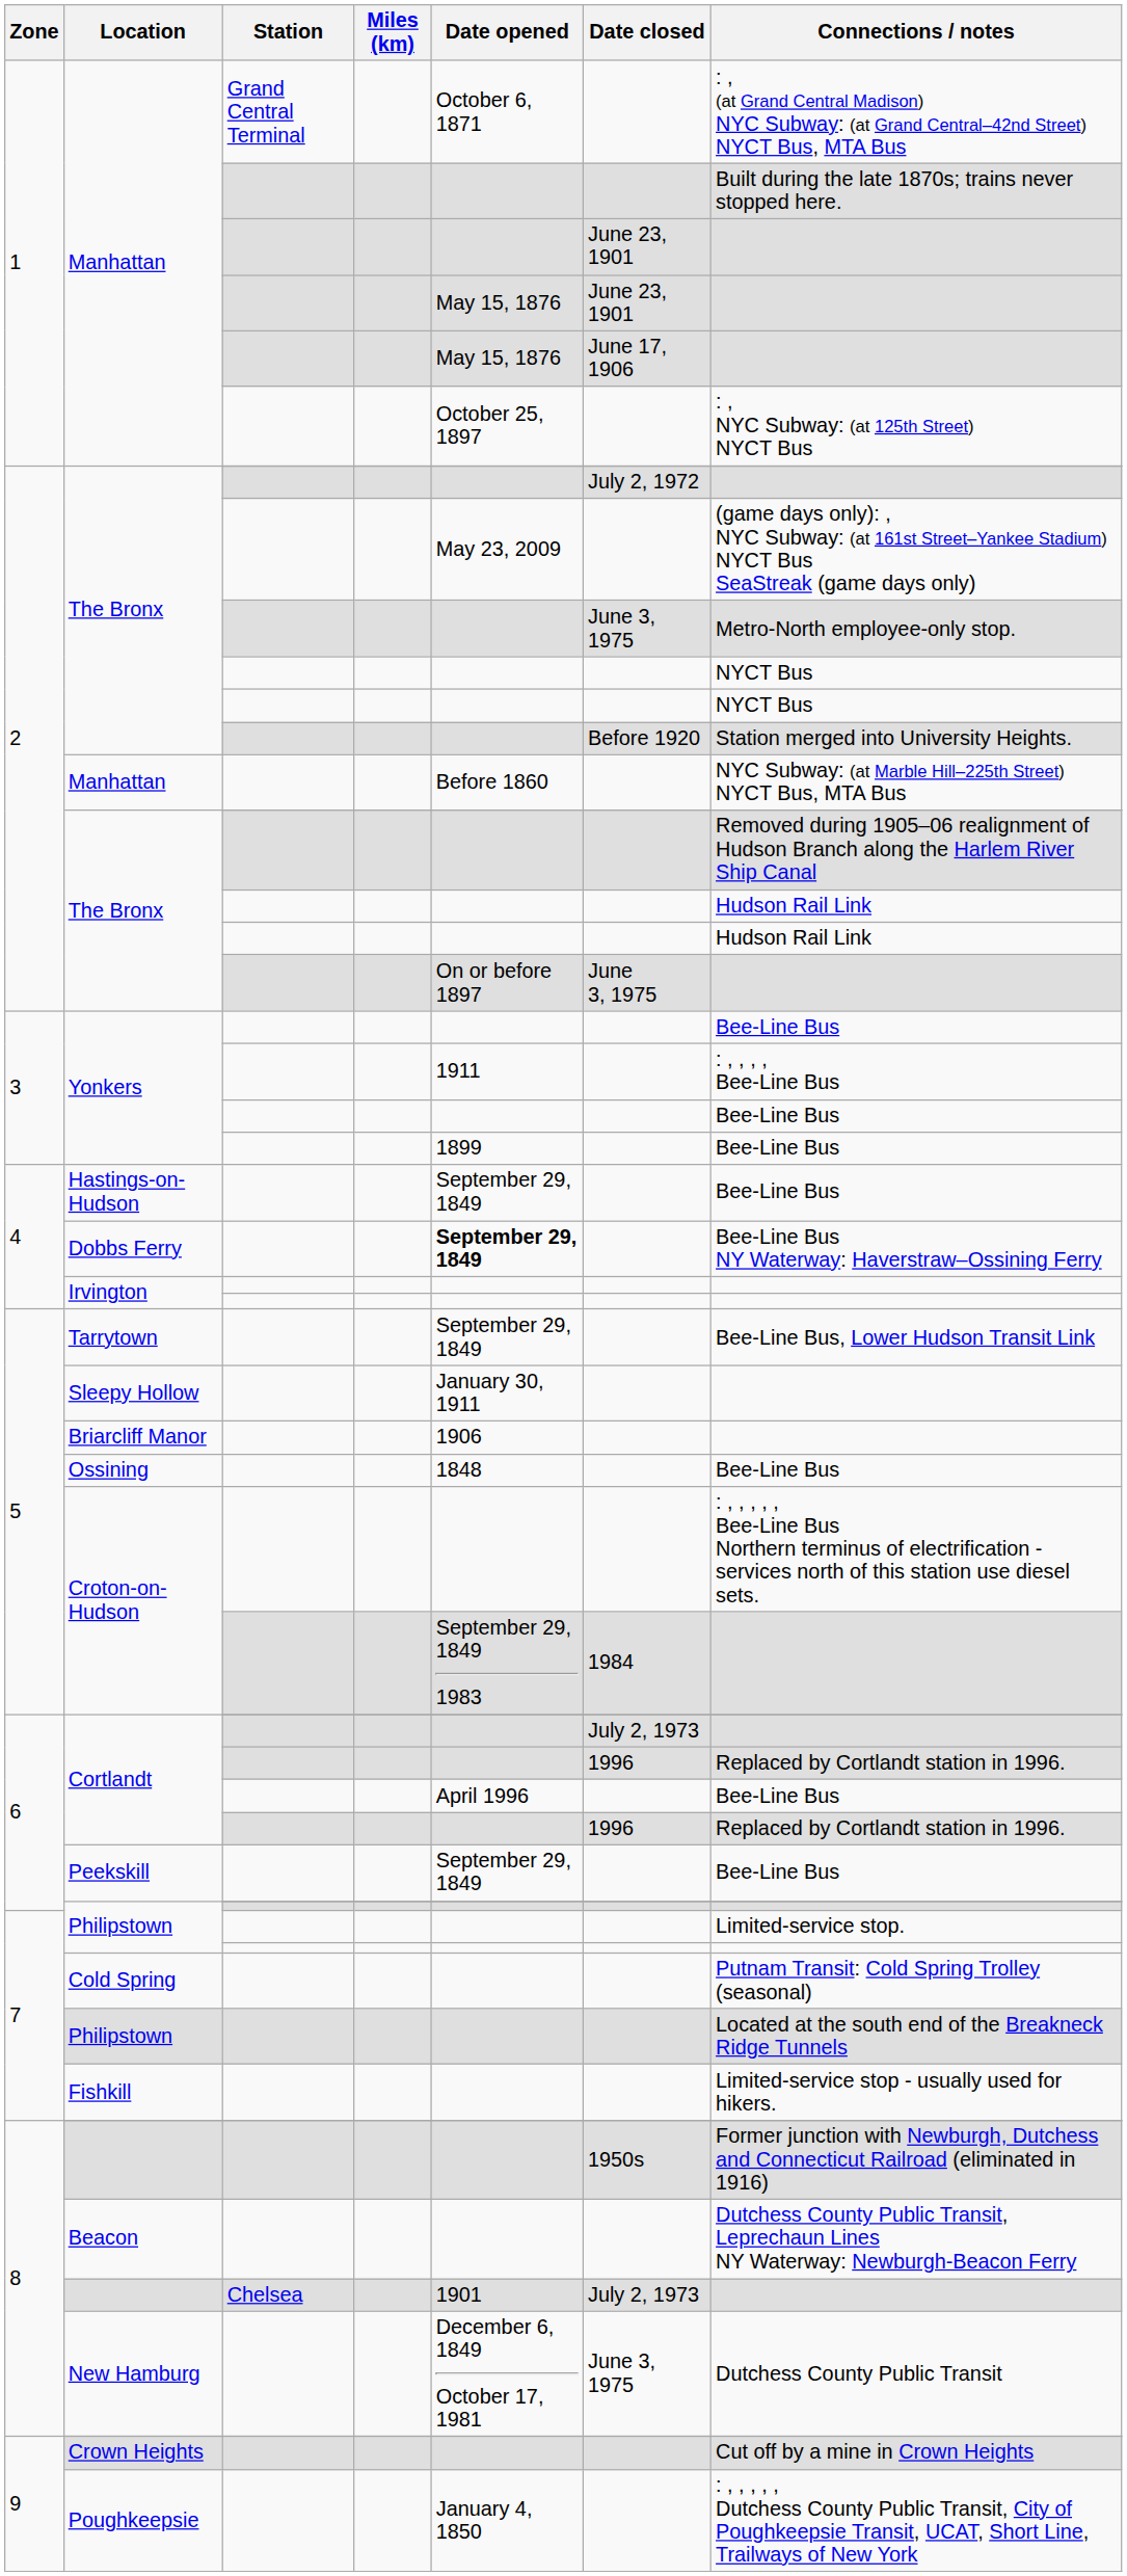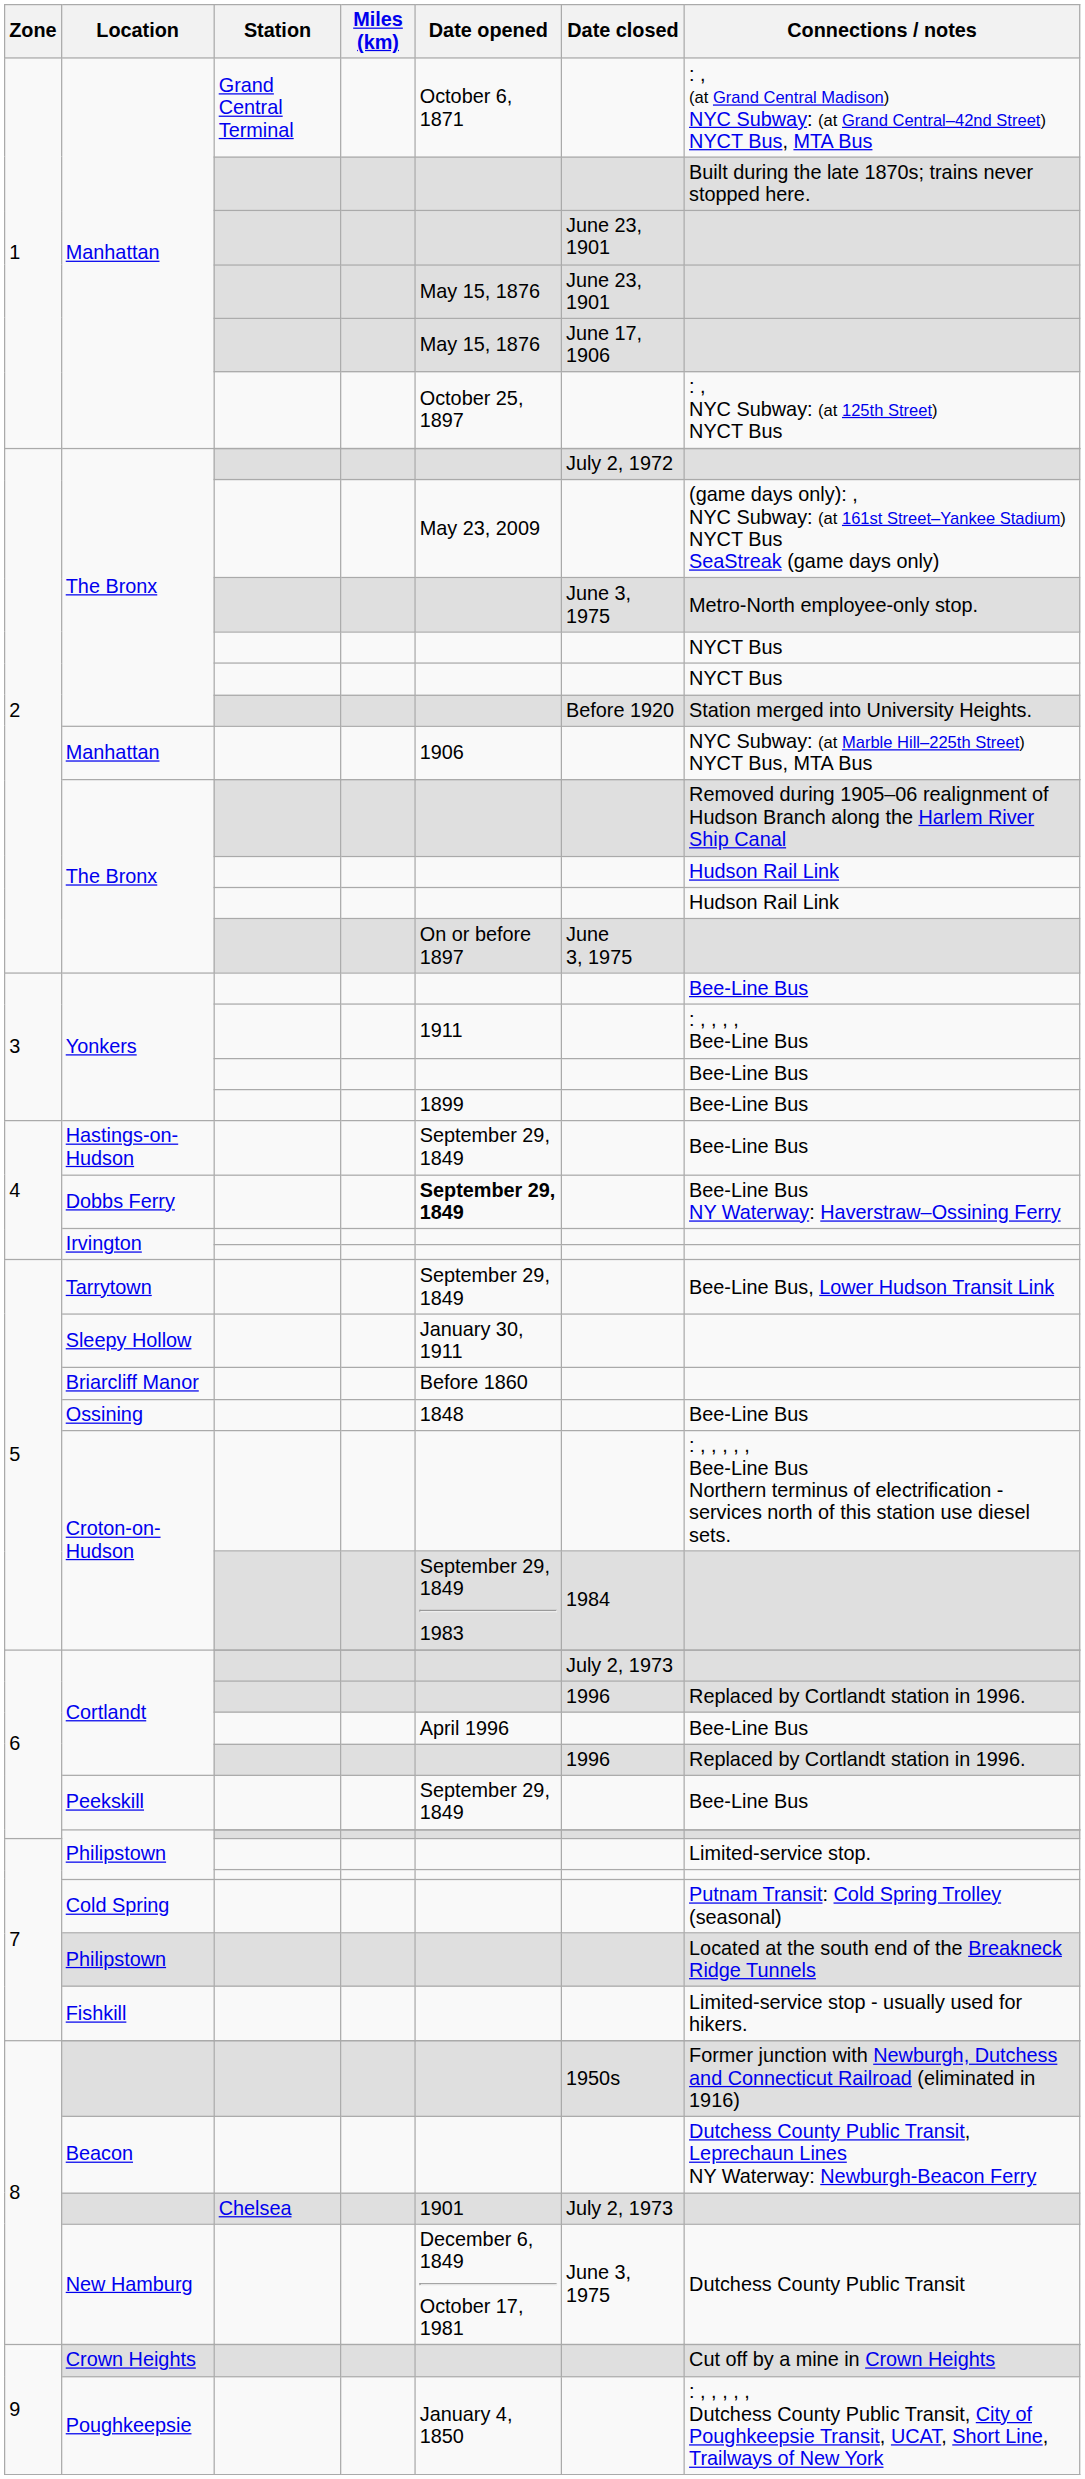2 / Manhattan | Date opened: Before 1860 -> 1906
Briarcliff Manor | Date opened: 1906 -> Before 1860
